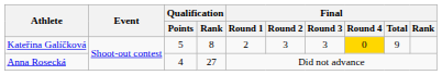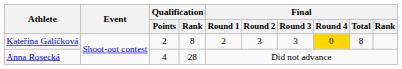Kateřina Galíčková | Qualification / Points: 5 -> 2
Kateřina Galíčková | Final / Total: 9 -> 8
Anna Rosecká | Qualification / Rank: 27 -> 28
